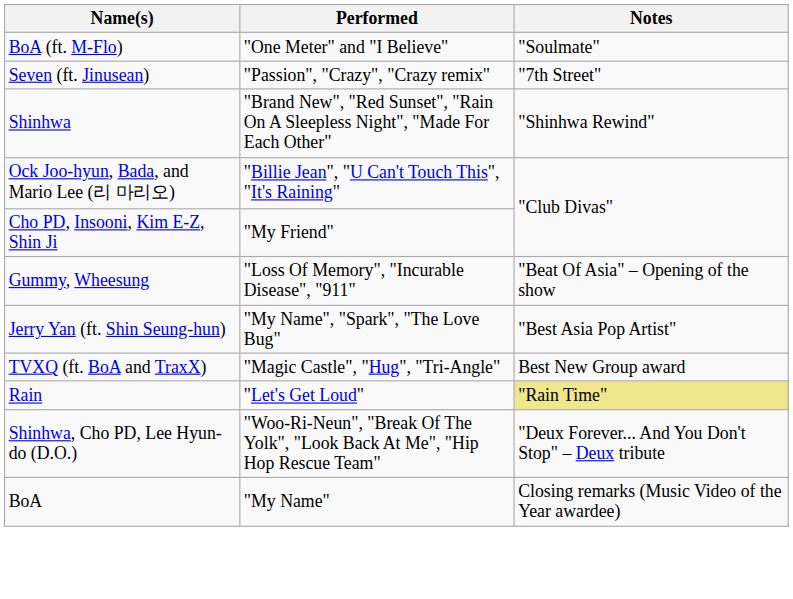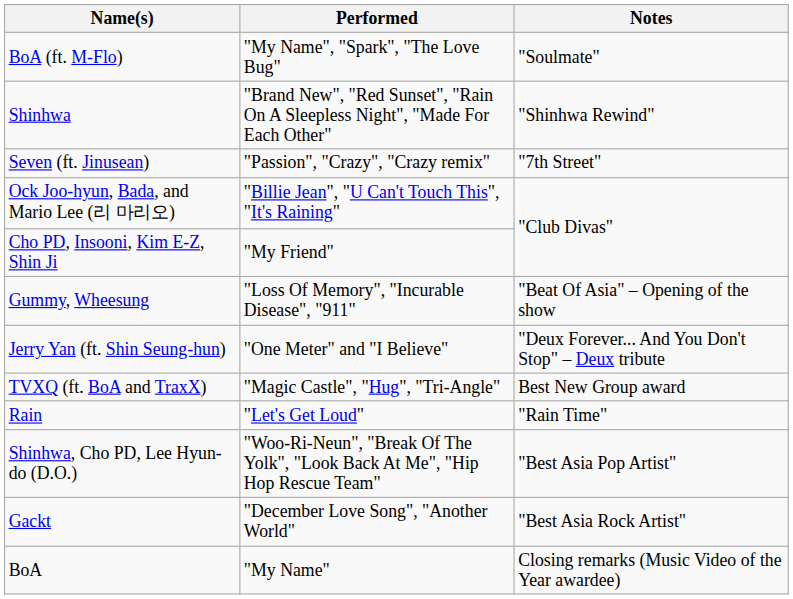BoA (ft. M-Flo) | Performed: "One Meter" and "I Believe" -> "My Name", "Spark", "The Love Bug"
rows swapped: Seven (ft. Jinusean) <-> Shinhwa
Jerry Yan (ft. Shin Seung-hun) | Performed: "My Name", "Spark", "The Love Bug" -> "One Meter" and "I Believe"
Jerry Yan (ft. Shin Seung-hun) | Notes: "Best Asia Pop Artist" -> "Deux Forever... And You Don't Stop" – Deux tribute
Rain | Notes: khaki background -> no background
Shinhwa, Cho PD, Lee Hyun-do (D.O.) | Notes: "Deux Forever... And You Don't Stop" – Deux tribute -> "Best Asia Pop Artist"
+ row: Gackt | "December Love Song", "Another World" | "Best Asia Rock Artist"
